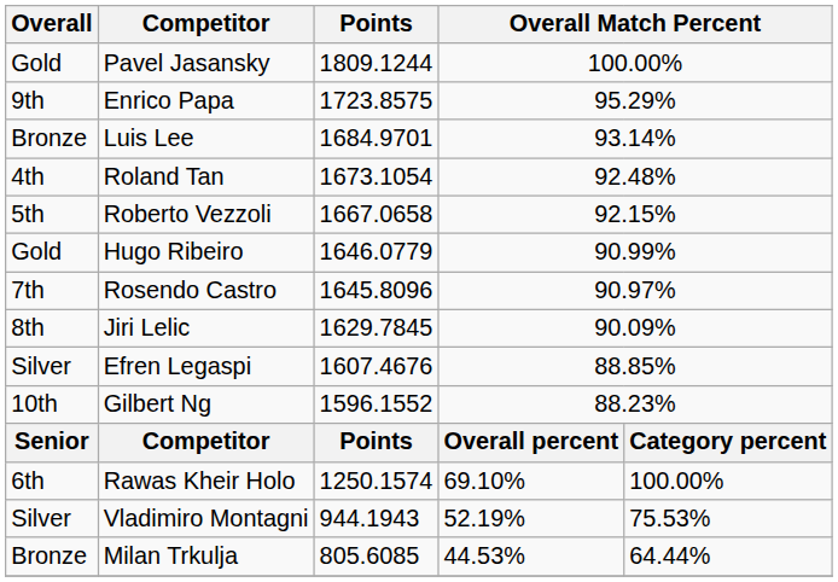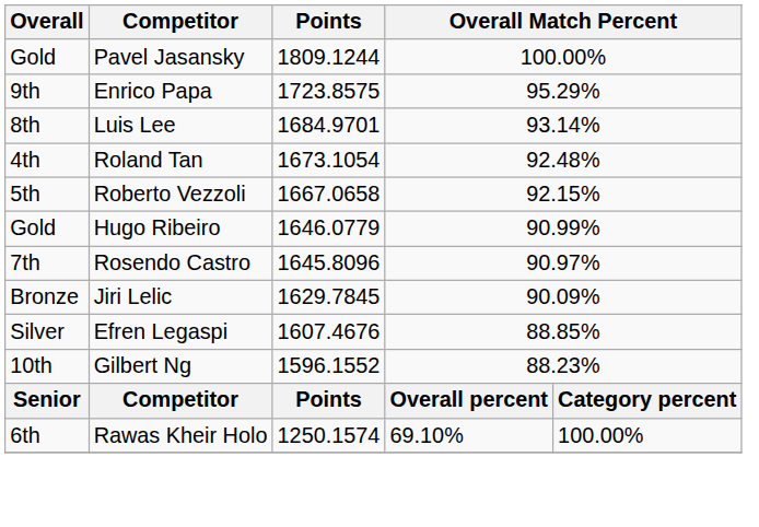Luis Lee | Overall: Bronze -> 8th
Jiri Lelic | Overall: 8th -> Bronze
- row: Silver | Vladimiro Montagni | 944.1943 | 52.19% | 75.53%
- row: Bronze | Milan Trkulja | 805.6085 | 44.53% | 64.44%
